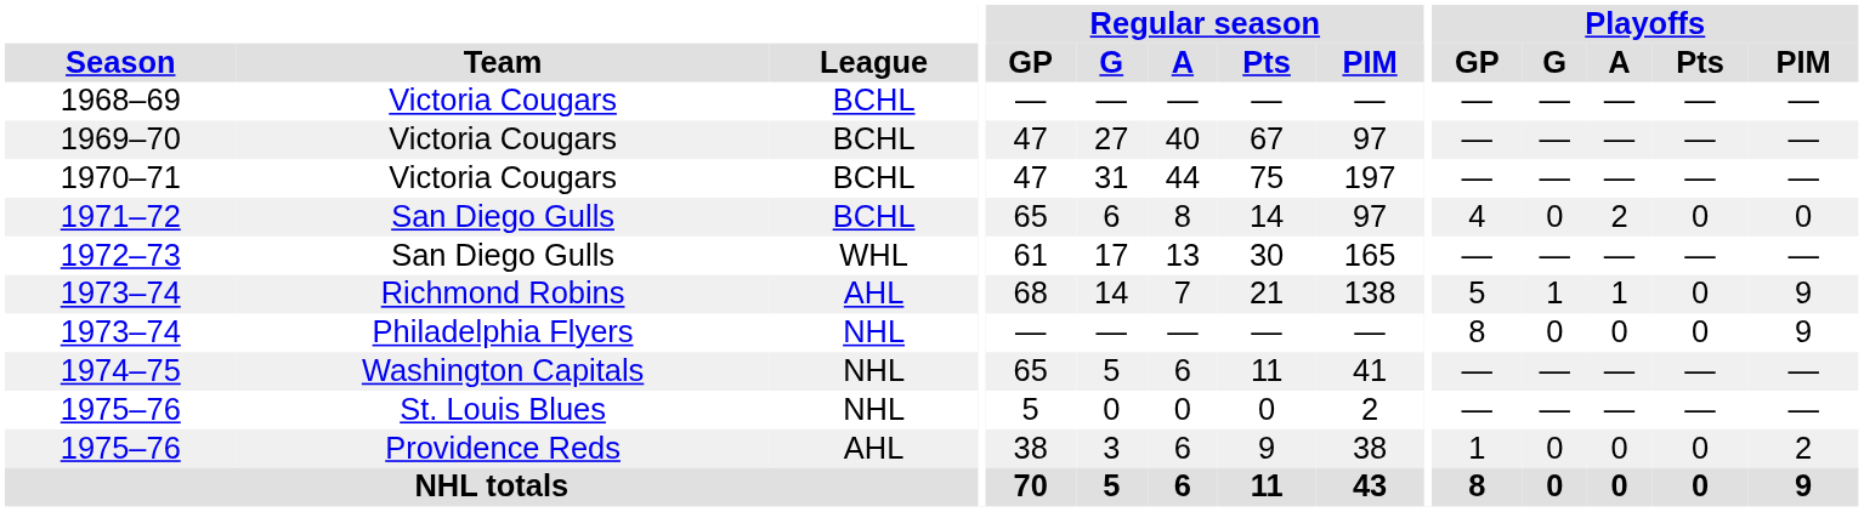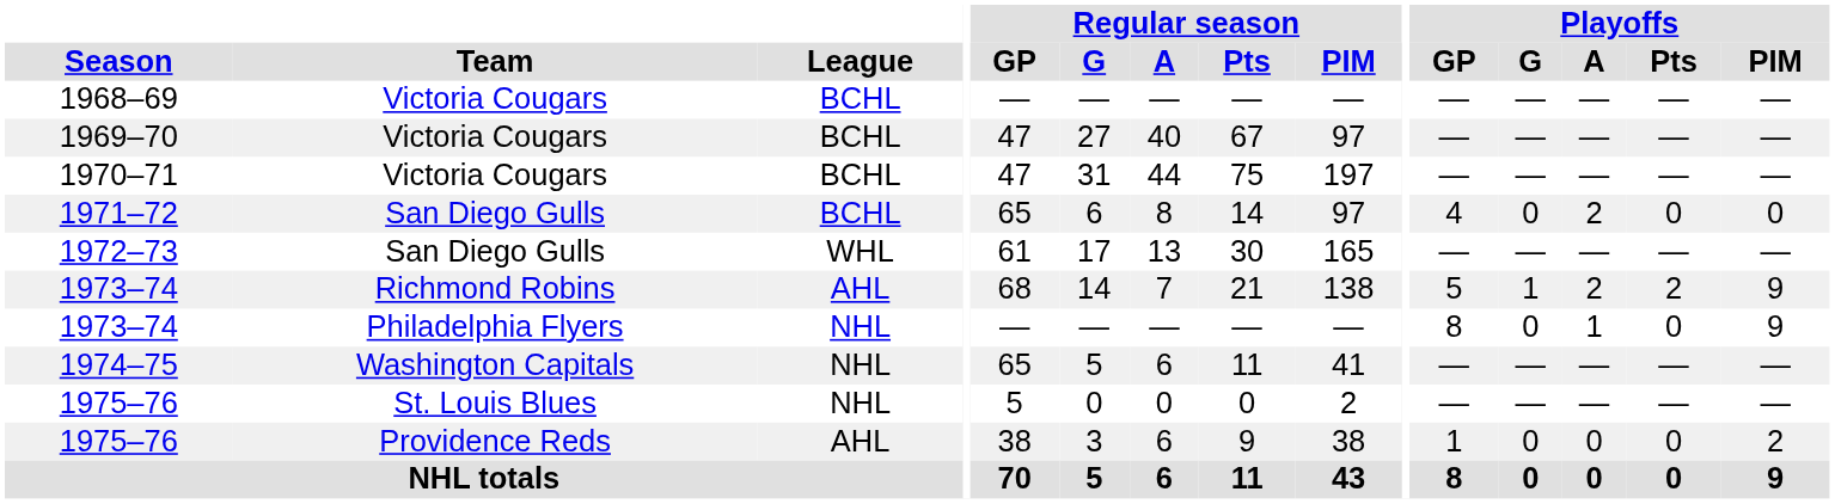1973–74 / Richmond Robins | Playoffs / A: 1 -> 2
1973–74 / Richmond Robins | Playoffs / Pts: 0 -> 2
1973–74 / Philadelphia Flyers | Playoffs / A: 0 -> 1
